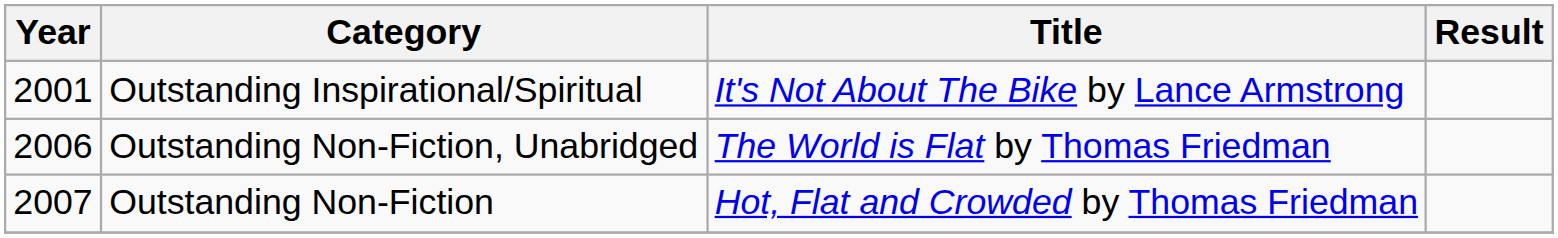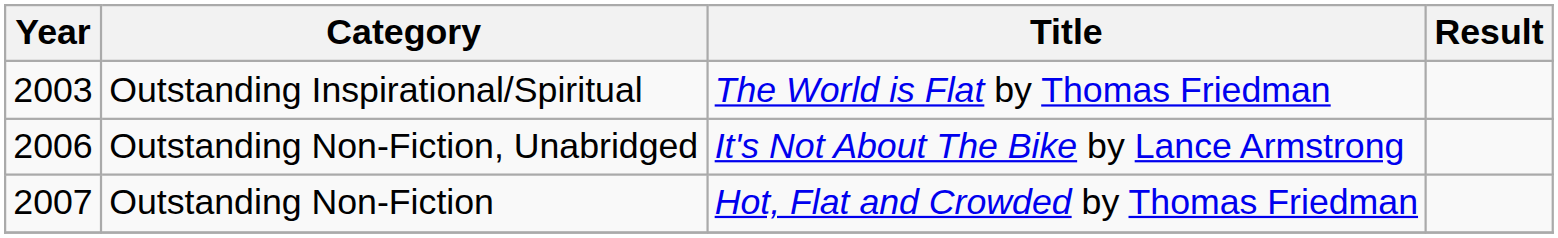Outstanding Inspirational/Spiritual | Year: 2001 -> 2003
Outstanding Inspirational/Spiritual | Title: It's Not About The Bike by Lance Armstrong -> The World is Flat by Thomas Friedman
Outstanding Non-Fiction, Unabridged | Title: The World is Flat by Thomas Friedman -> It's Not About The Bike by Lance Armstrong
